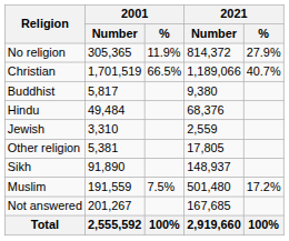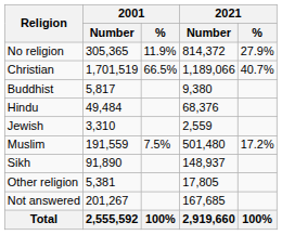rows swapped: Muslim <-> Other religion
